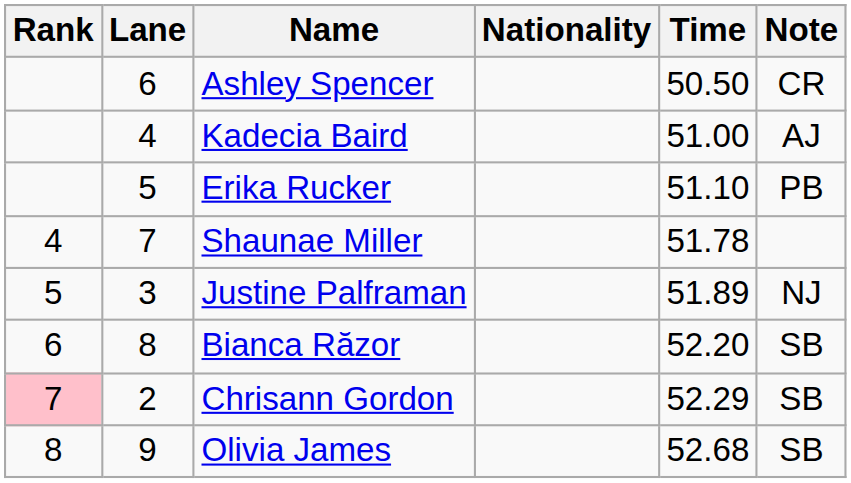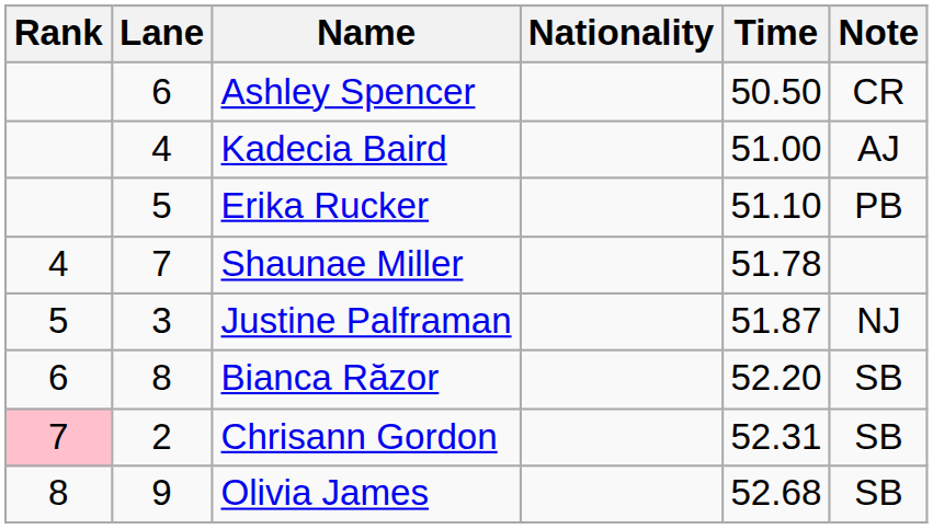Justine Palframan | Time: 51.89 -> 51.87
Chrisann Gordon | Time: 52.29 -> 52.31
